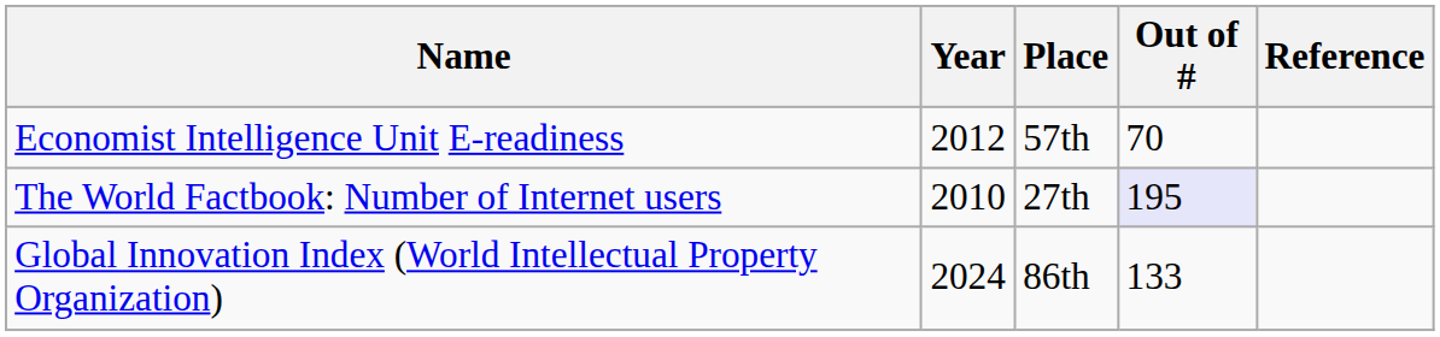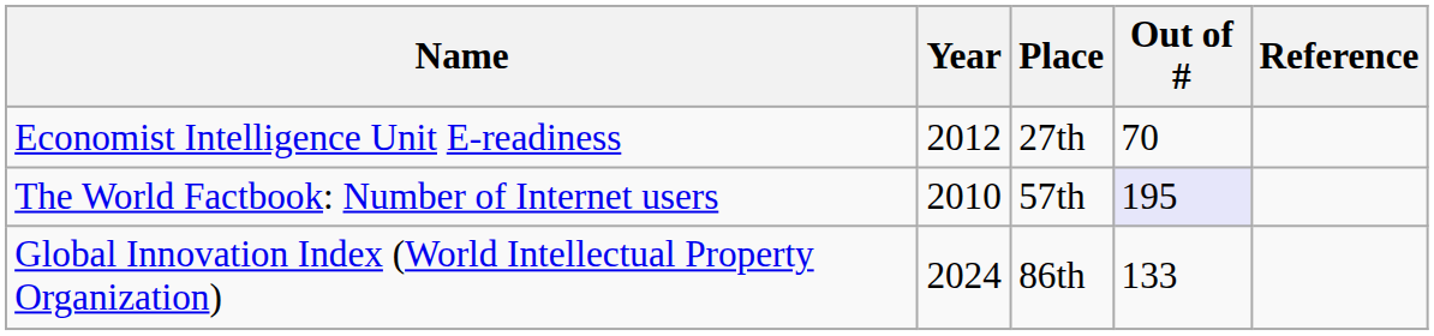Economist Intelligence Unit E-readiness | Place: 57th -> 27th
The World Factbook: Number of Internet users | Place: 27th -> 57th
